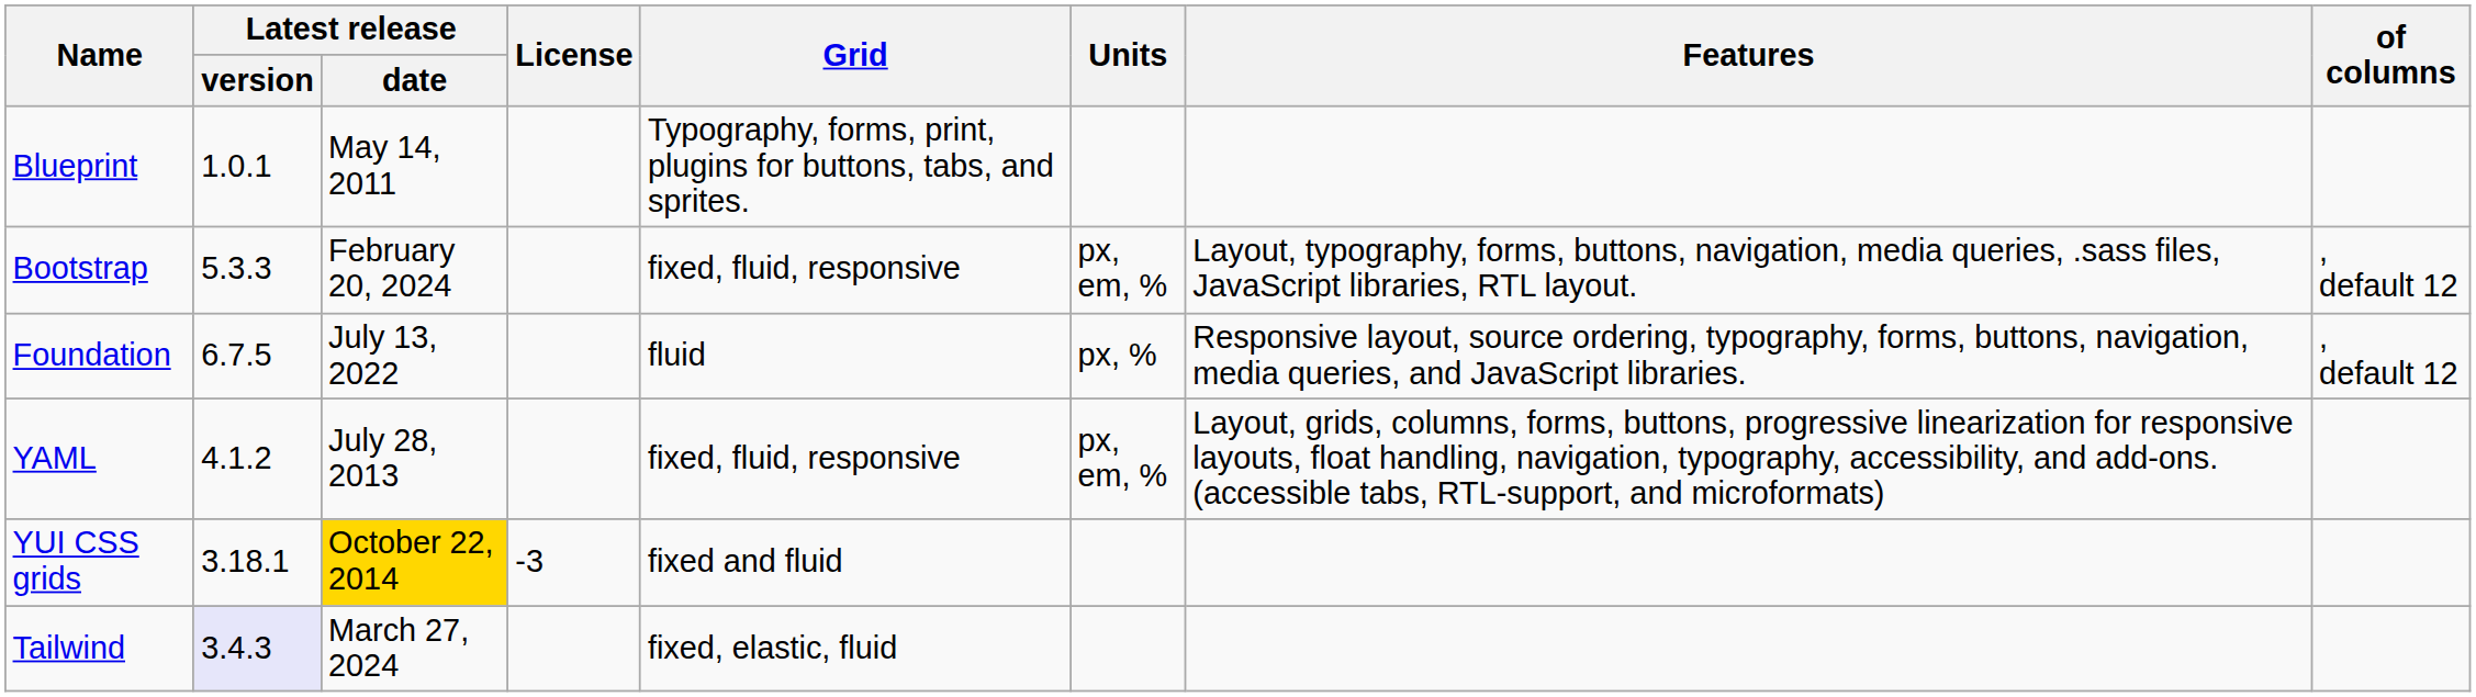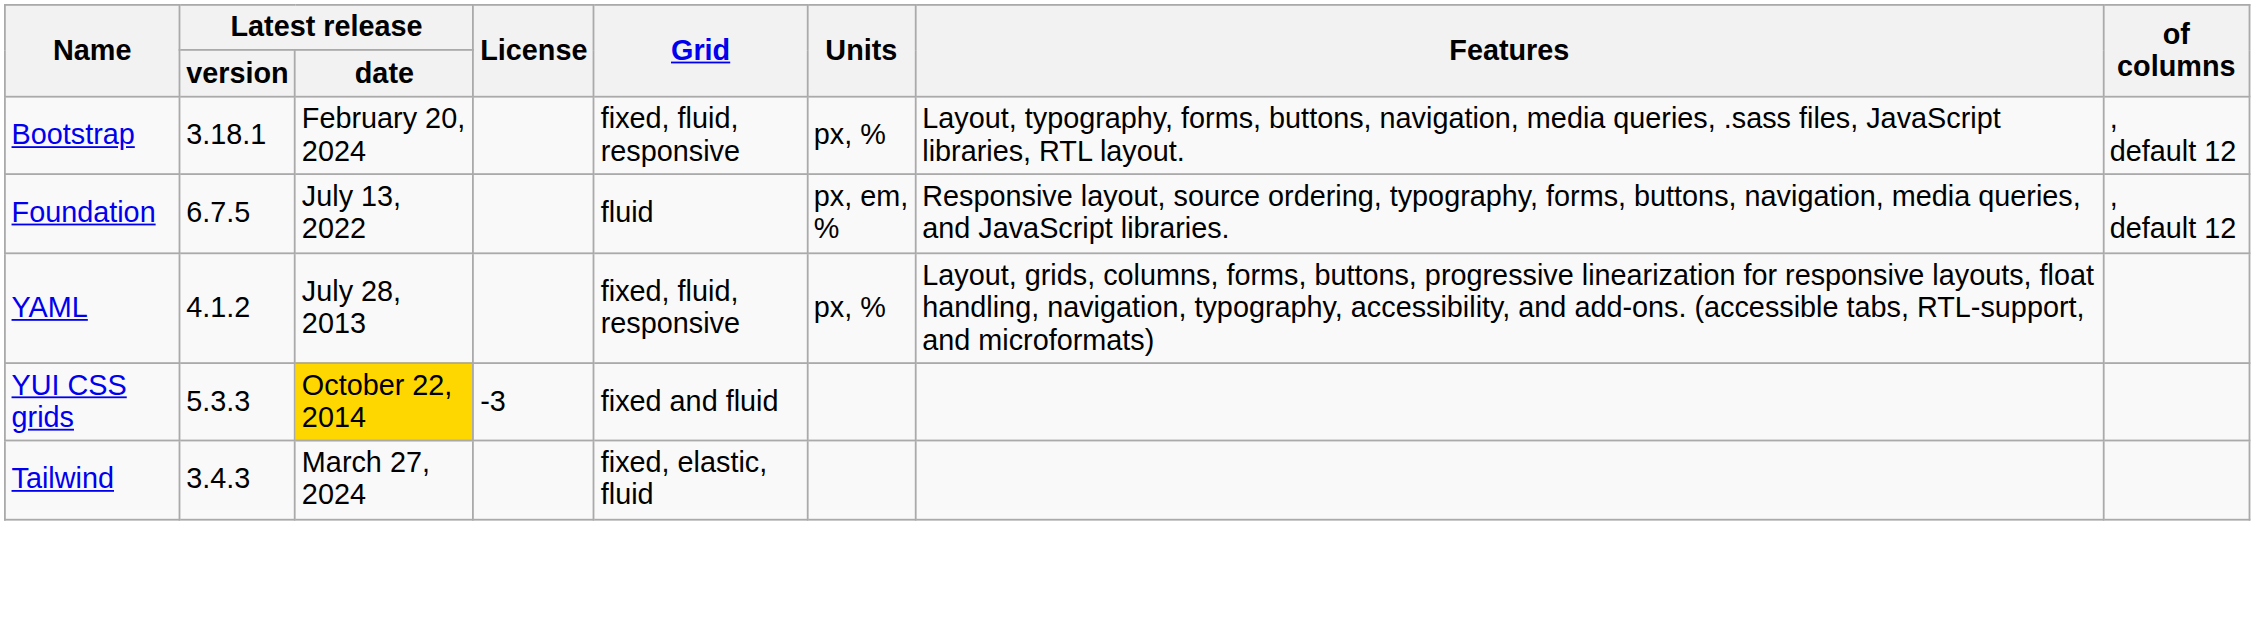- row: Blueprint | 1.0.1 | May 14, 2011 | Typography, forms, print, plugins for buttons, tabs, and sprites.
Bootstrap | Latest release / version: 5.3.3 -> 3.18.1
Bootstrap | Units: px, em, % -> px, %
Foundation | Units: px, % -> px, em, %
YAML | Units: px, em, % -> px, %
YUI CSS grids | Latest release / version: 3.18.1 -> 5.3.3
Tailwind | Latest release / version: lavender background -> no background
